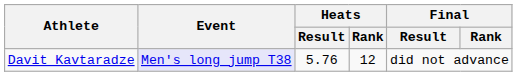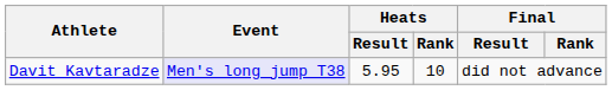Davit Kavtaradze | Heats / Result: 5.76 -> 5.95
Davit Kavtaradze | Heats / Rank: 12 -> 10
